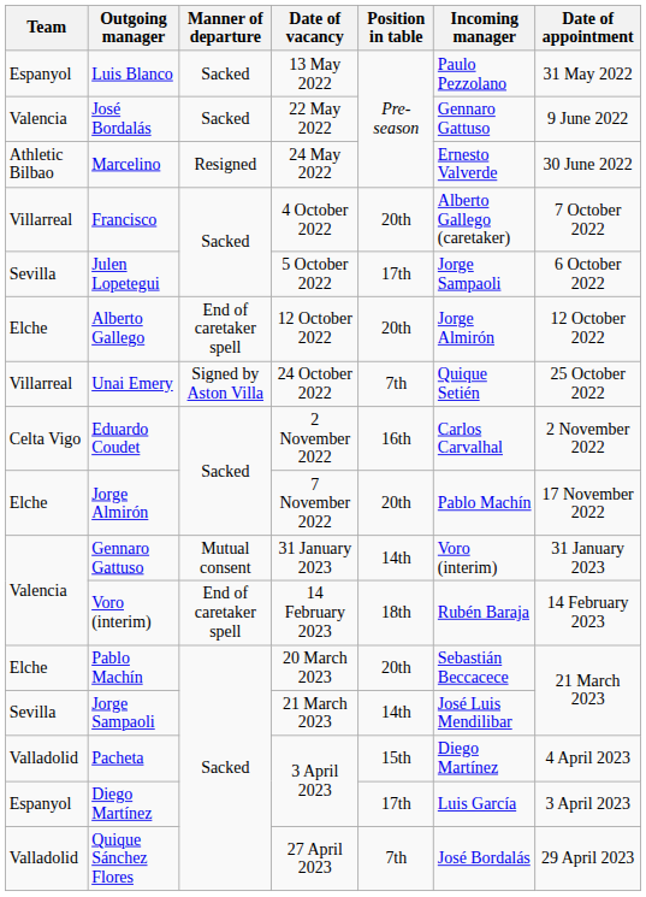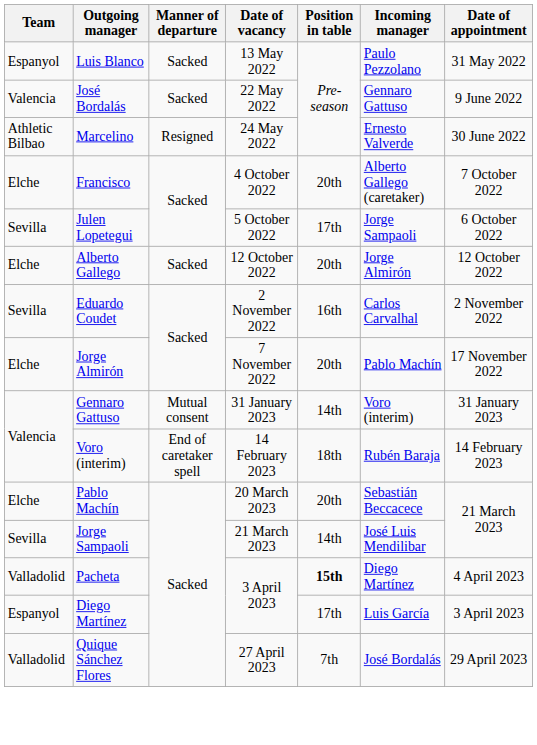Francisco | Team: Villarreal -> Elche
Alberto Gallego | Manner of departure: End of caretaker spell -> Sacked
- row: Villarreal | Unai Emery | Signed by Aston Villa | 24 October 2022 | 7th | Quique Setién | 25 October 2022
Eduardo Coudet | Team: Celta Vigo -> Sevilla
Pacheta | Position in table: normal -> bold
